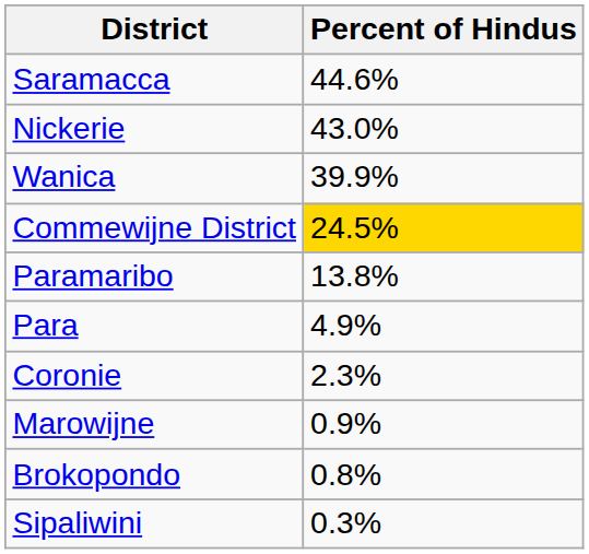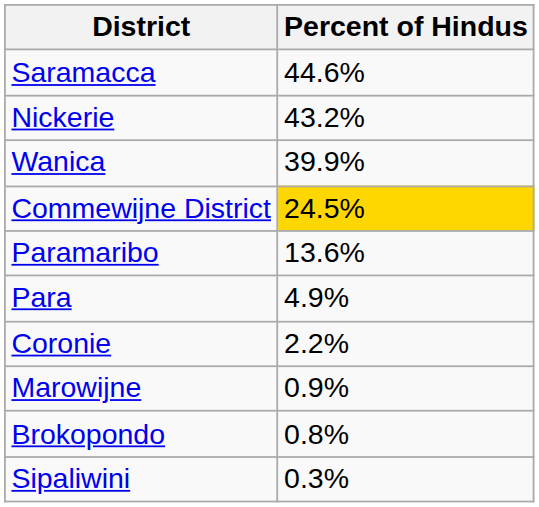Nickerie | Percent of Hindus: 43.0% -> 43.2%
Paramaribo | Percent of Hindus: 13.8% -> 13.6%
Coronie | Percent of Hindus: 2.3% -> 2.2%
